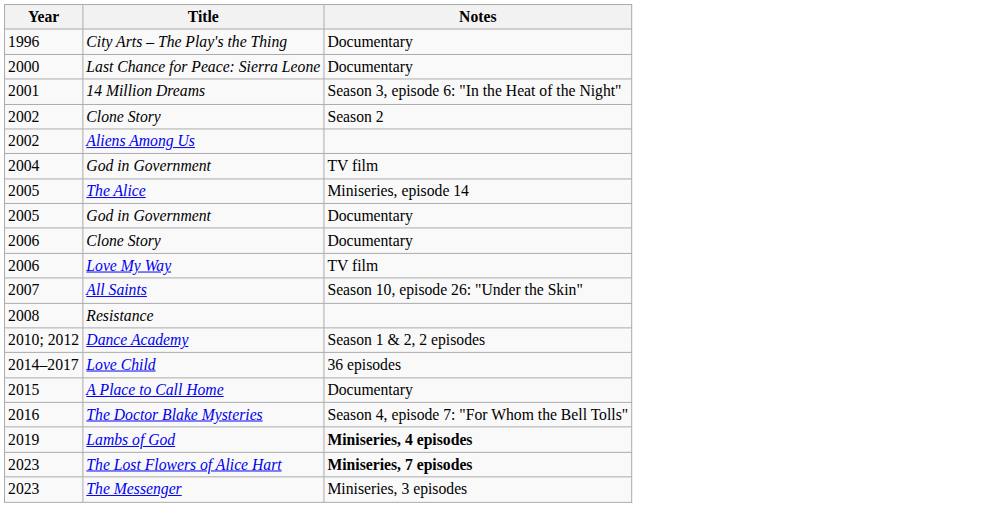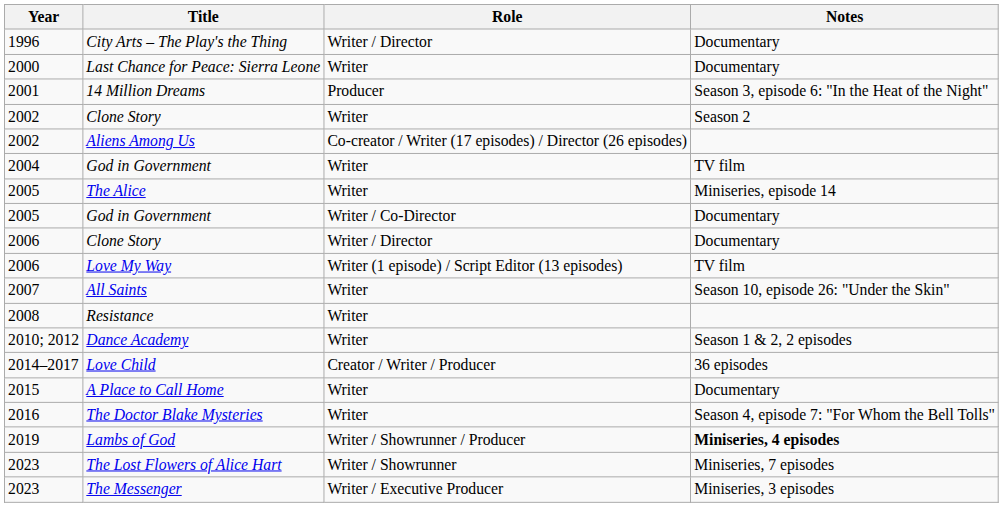+ column: Role | Writer / Director | Writer | Producer | Writer | Co-creator / Writer (17 episodes) / Director (26 episodes) | Writer | Writer | Writer / Co-Director | Writer / Director | Writer (1 episode) / Script Editor (13 episodes) | Writer | Writer | Writer | Creator / Writer / Producer | Writer | Writer | Writer / Showrunner / Producer | Writer / Showrunner | Writer / Executive Producer
The Lost Flowers of Alice Hart | Notes: bold -> normal
